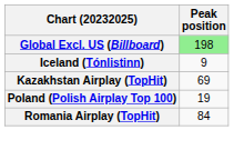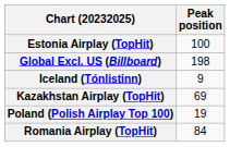+ row: Estonia Airplay (TopHit) | 100
Global Excl. US (Billboard) | Peak position: lightgreen background -> no background
